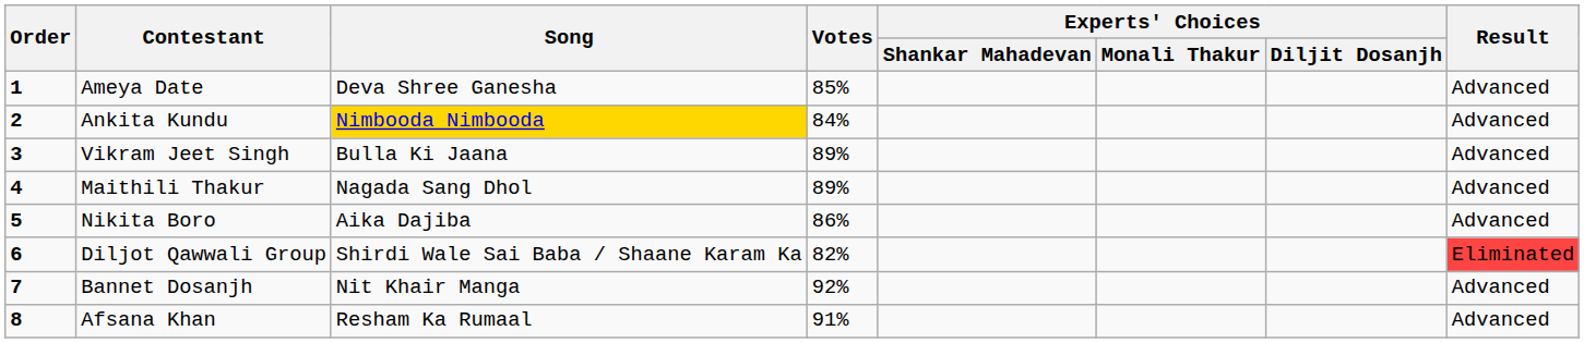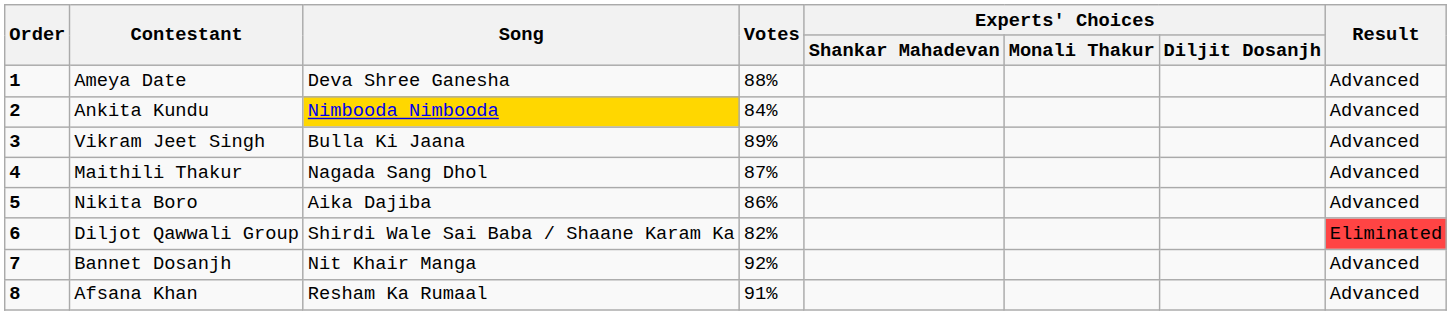Ameya Date | Votes: 85% -> 88%
Maithili Thakur | Votes: 89% -> 87%
